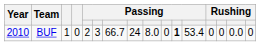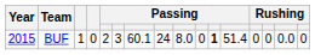BUF | Year: 2010 -> 2015
BUF | column 7: 66.7 -> 60.1
BUF | column 12: 53.4 -> 51.4
